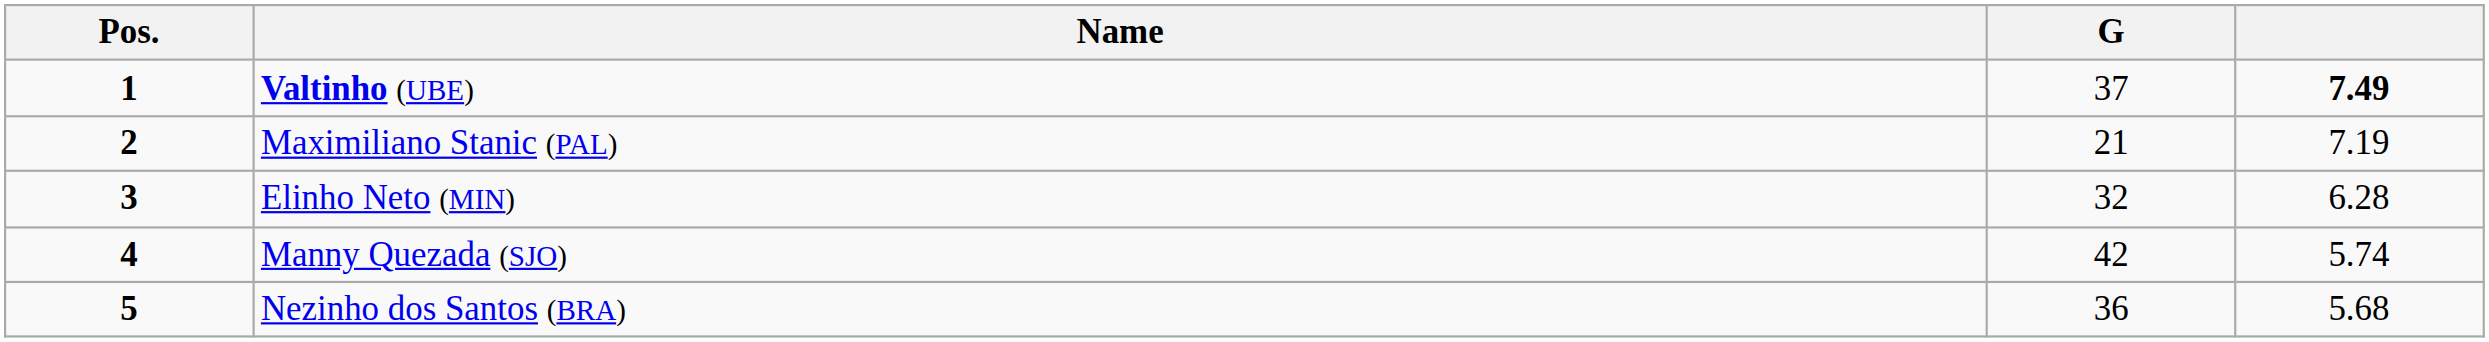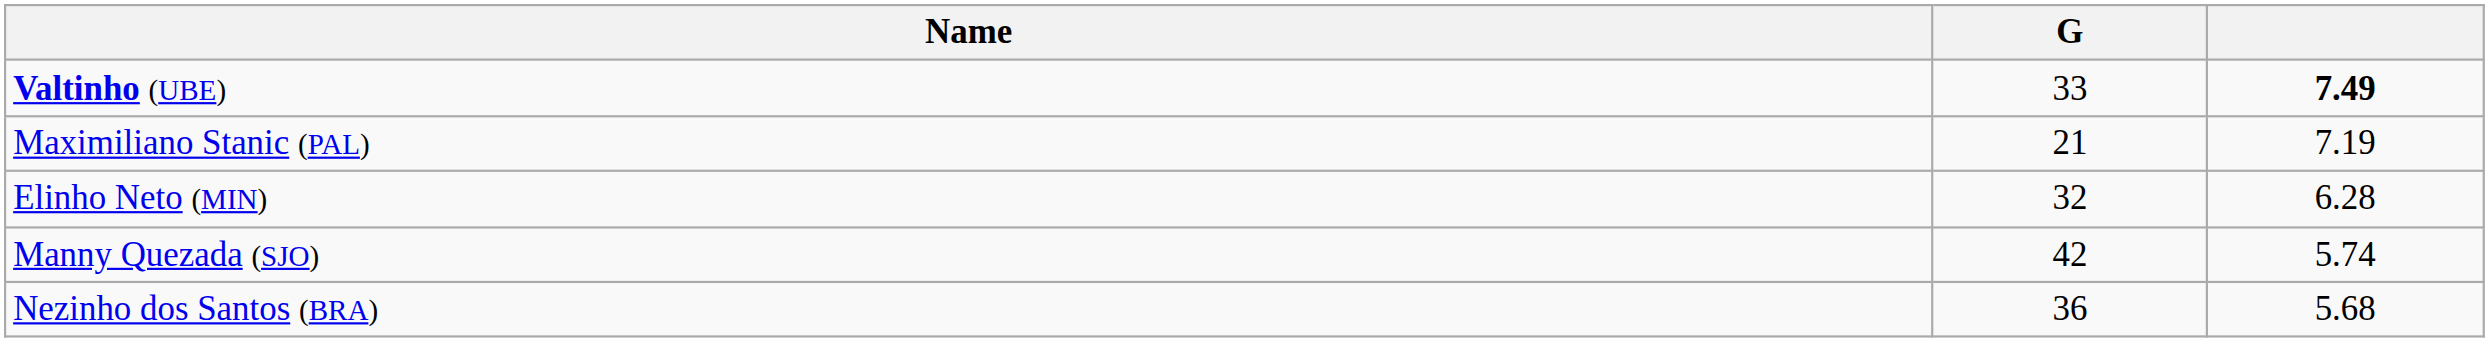- column: Pos. | 1 | 2 | 3 | 4 | 5
Valtinho (UBE) | G: 37 -> 33
